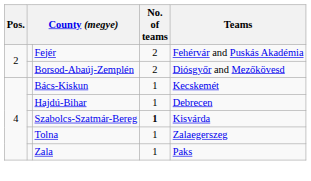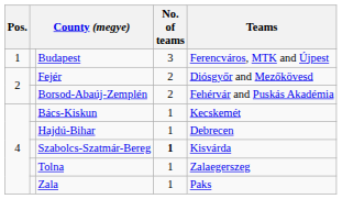+ row: 1 | Budapest | 3 | Ferencváros, MTK and Újpest
Fejér | Teams: Fehérvár and Puskás Akadémia -> Diósgyőr and Mezőkövesd
Borsod-Abaúj-Zemplén | Teams: Diósgyőr and Mezőkövesd -> Fehérvár and Puskás Akadémia
